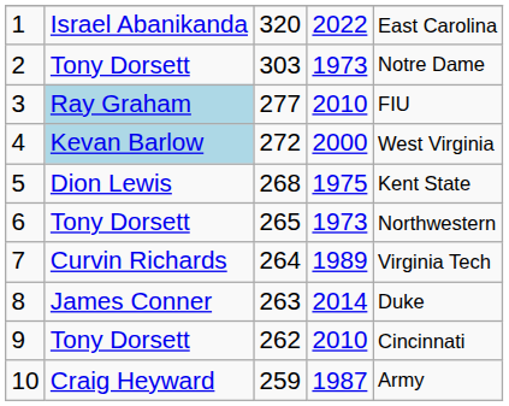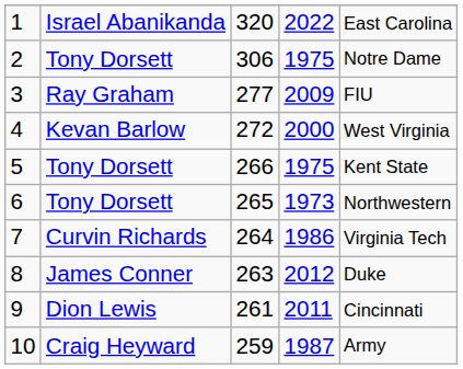2 | column 3: 303 -> 306
2 | column 4: 1973 -> 1975
3 | column 2: lightblue background -> no background
3 | column 4: 2010 -> 2009
4 | column 2: lightblue background -> no background
5 | column 2: Dion Lewis -> Tony Dorsett
5 | column 3: 268 -> 266
7 | column 4: 1989 -> 1986
8 | column 4: 2014 -> 2012
9 | column 2: Tony Dorsett -> Dion Lewis
9 | column 3: 262 -> 261
9 | column 4: 2010 -> 2011
